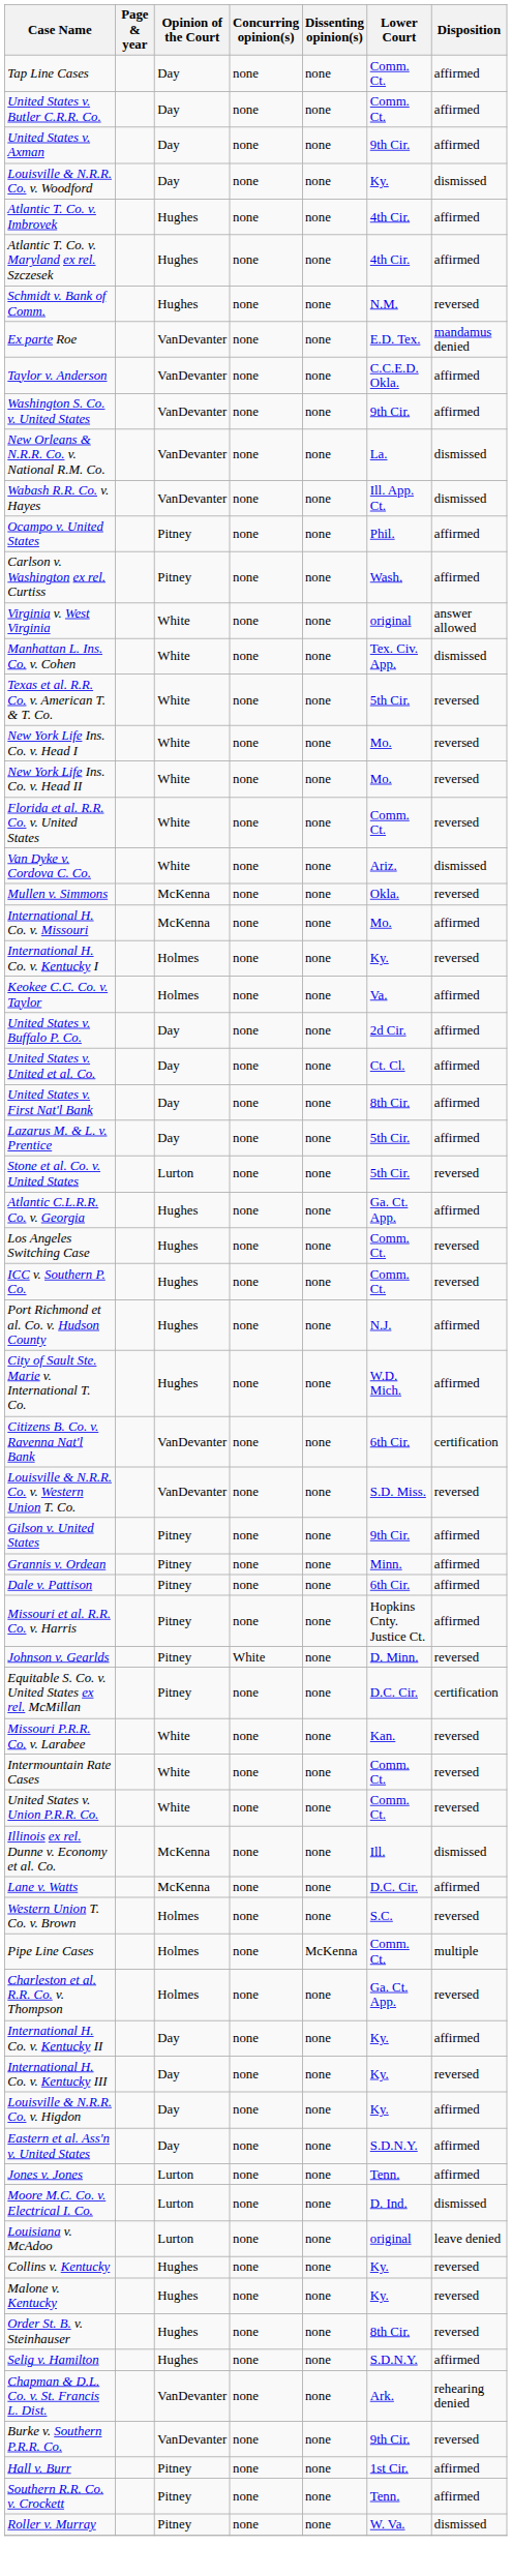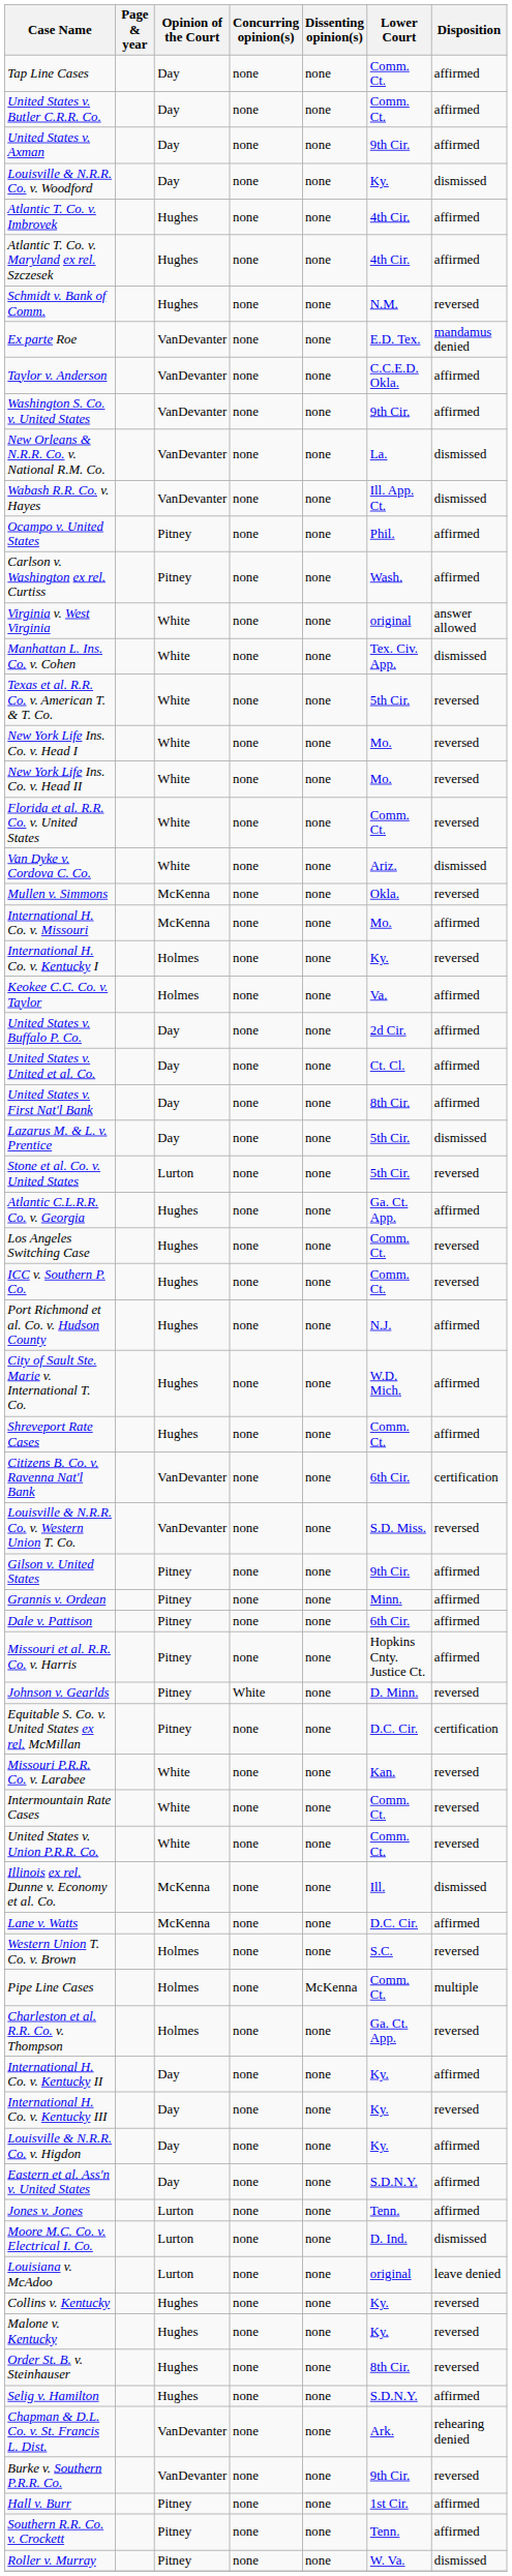Lazarus M. & L. v. Prentice | Disposition: affirmed -> dismissed
+ row: Shreveport Rate Cases | Hughes | none | none | Comm. Ct. | affirmed
